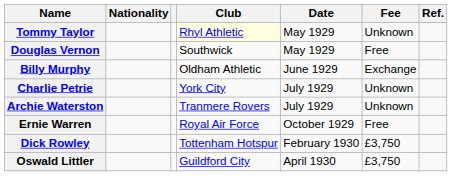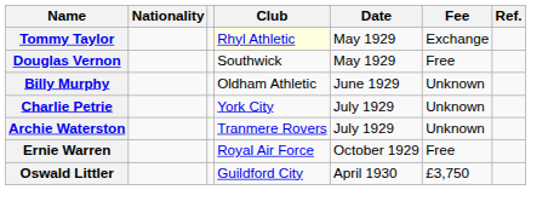Tommy Taylor | Fee: Unknown -> Exchange
Billy Murphy | Fee: Exchange -> Unknown
- row: Dick Rowley | Tottenham Hotspur | February 1930 | £3,750
